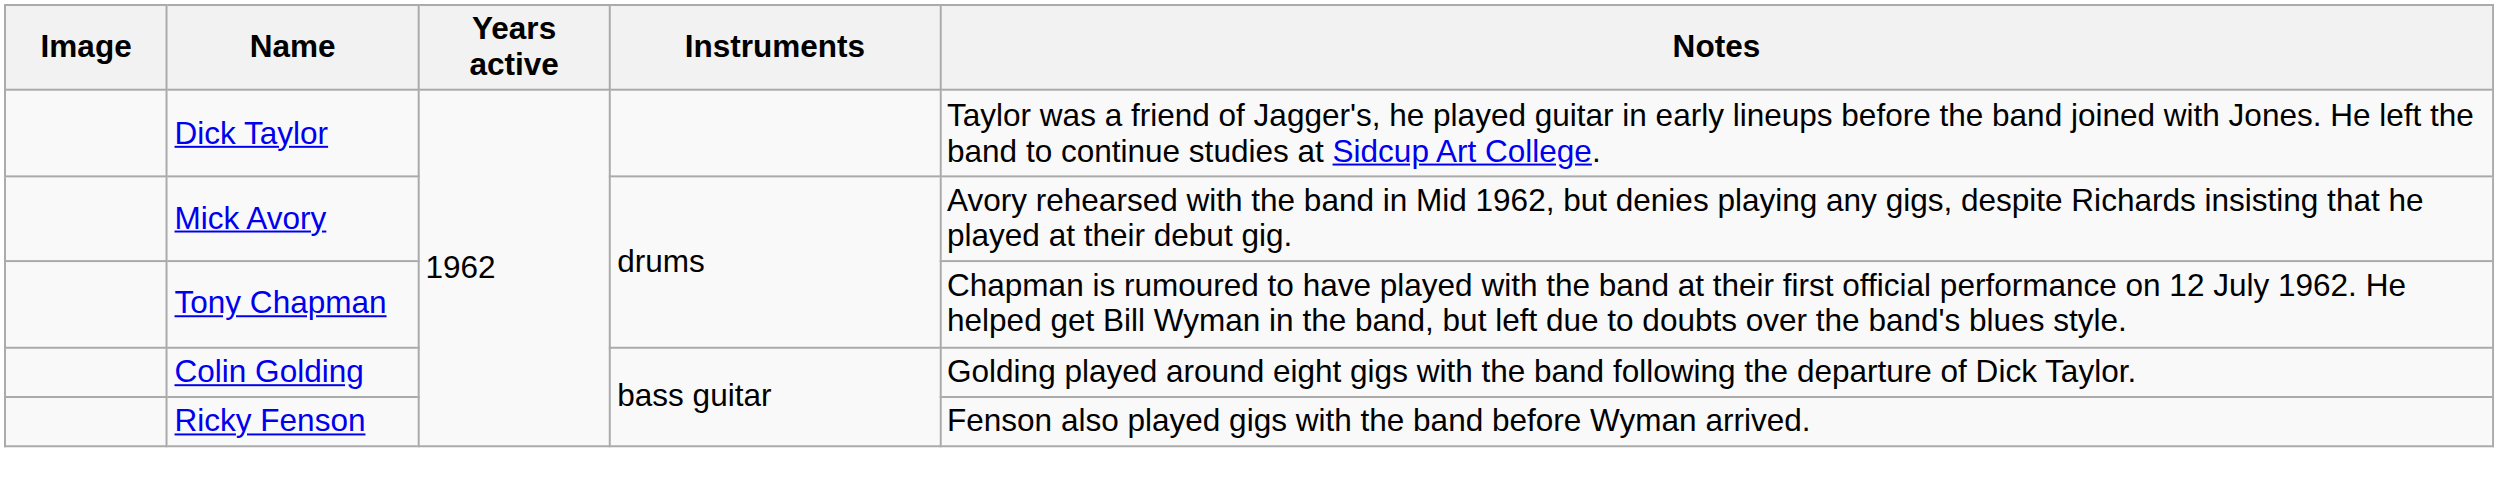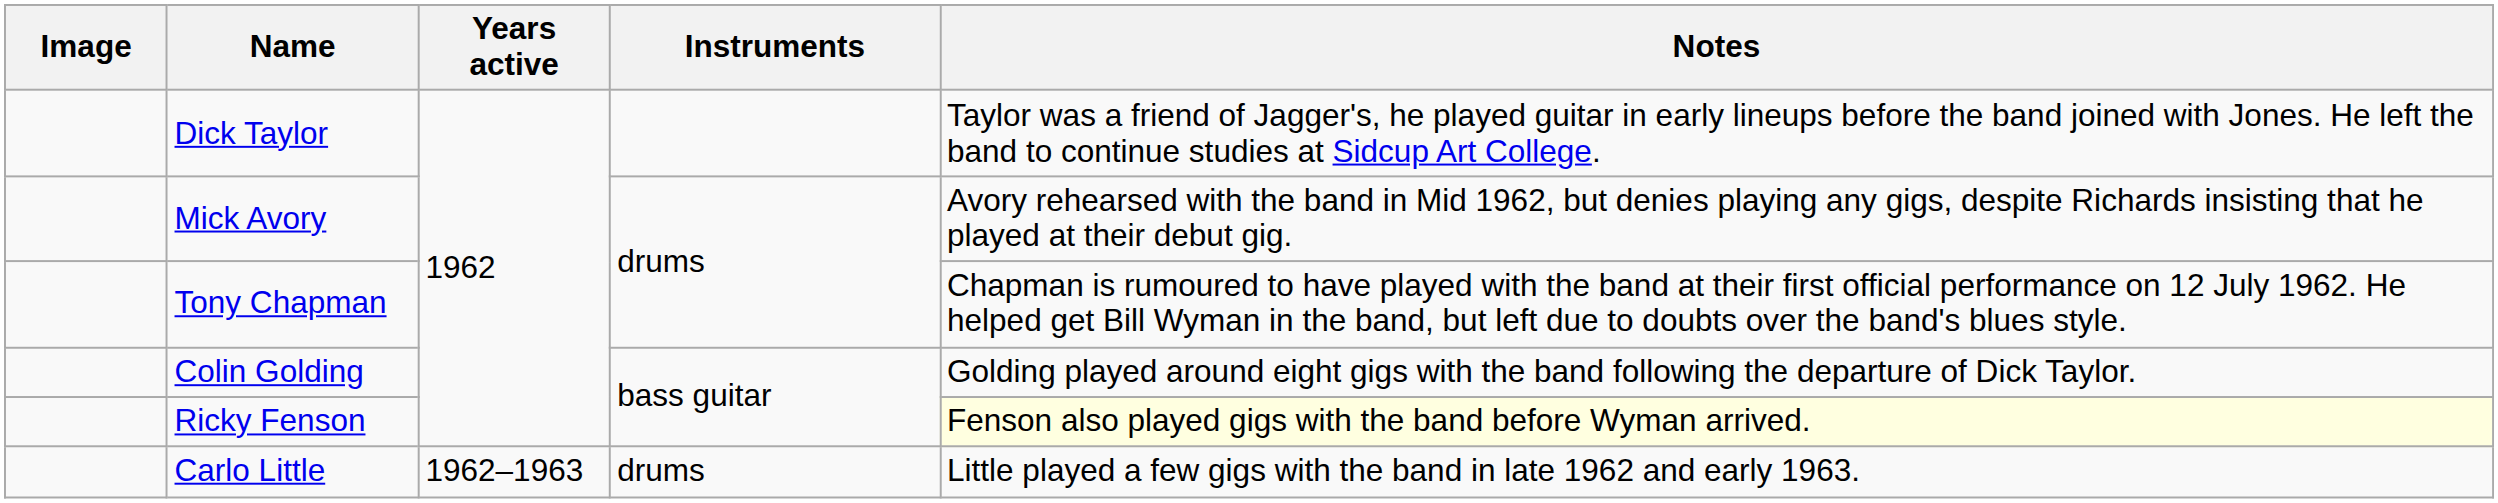Ricky Fenson | Notes: no background -> lightyellow background
+ row: Carlo Little | 1962–1963 | drums | Little played a few gigs with the band in late 1962 and early 1963.
